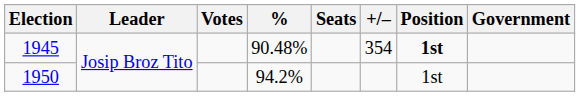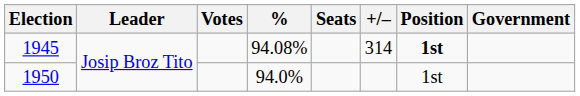1945 | %: 90.48% -> 94.08%
1945 | +/–: 354 -> 314
1950 | %: 94.2% -> 94.0%
